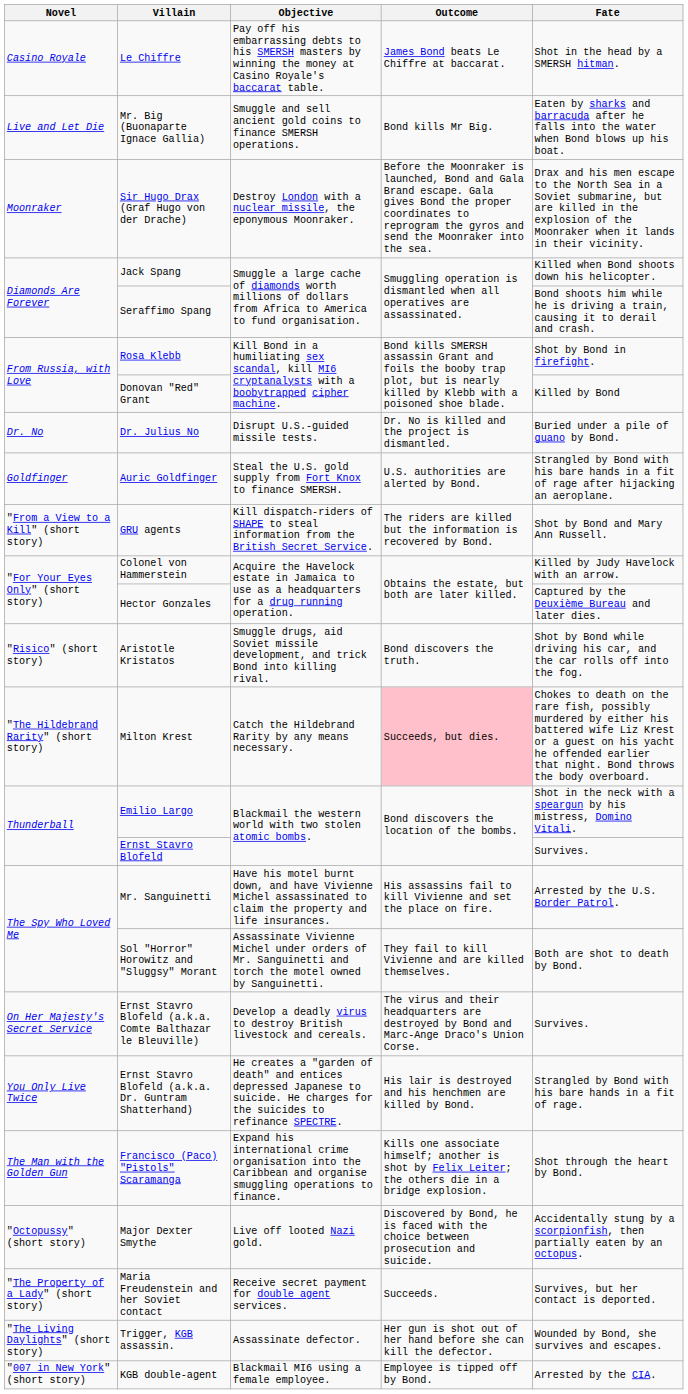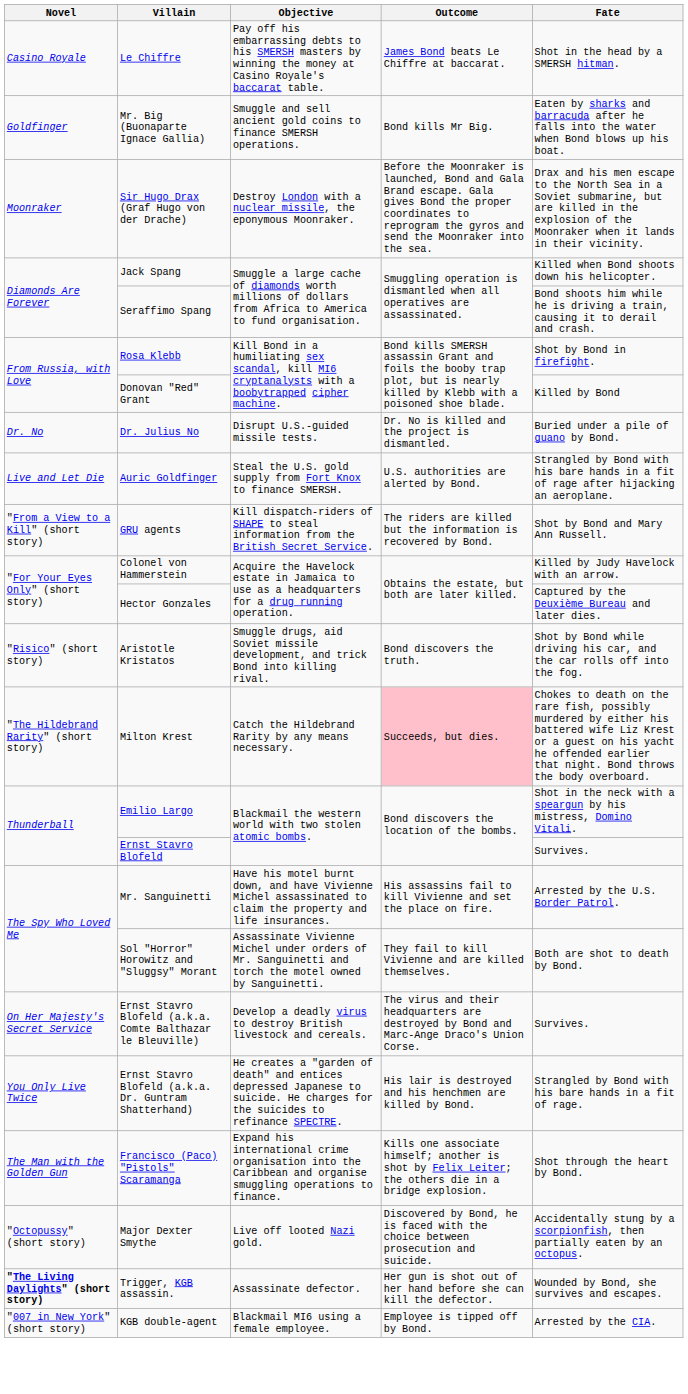Mr. Big (Buonaparte Ignace Gallia) | Novel: Live and Let Die -> Goldfinger
Auric Goldfinger | Novel: Goldfinger -> Live and Let Die
- row: "The Property of a Lady" (short story) | Maria Freudenstein and her Soviet contact | Receive secret payment for double agent services. | Succeeds. | Survives, but her contact is deported.
Trigger, KGB assassin. | Novel: normal -> bold
